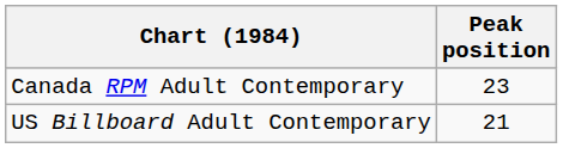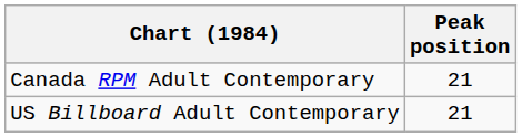Canada RPM Adult Contemporary | Peak position: 23 -> 21
